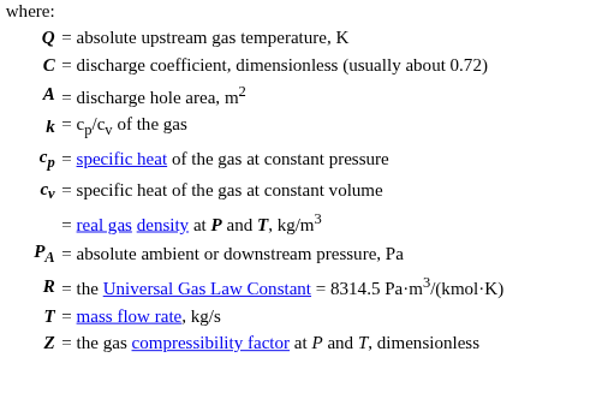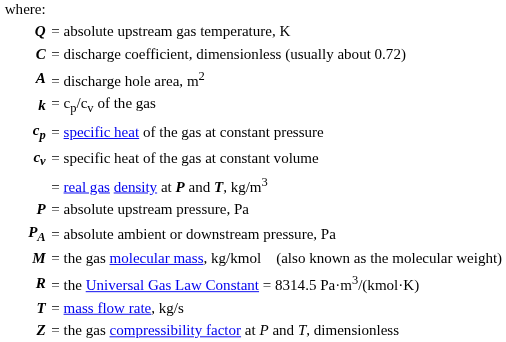+ row: P | = absolute upstream pressure, Pa
+ row: M | = the gas molecular mass, kg/kmol (also known as the molecular weight)
